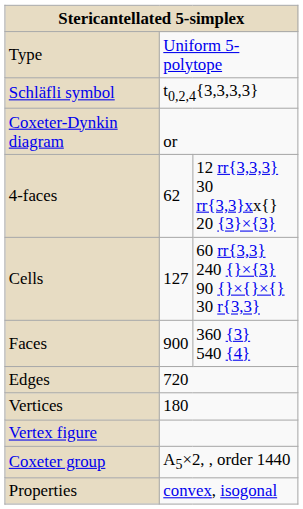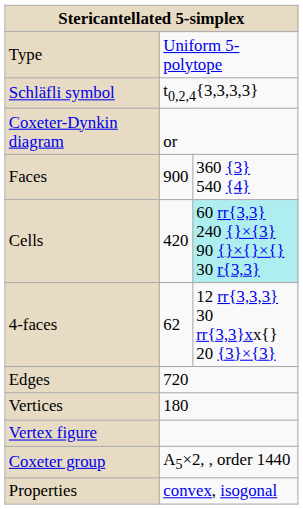rows swapped: 4-faces <-> Faces
Cells | column 2: 127 -> 420
Cells | column 3: no background -> paleturquoise background
